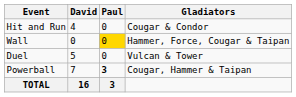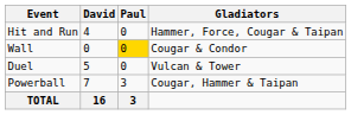Hit and Run | Gladiators: Cougar & Condor -> Hammer, Force, Cougar & Taipan
Wall | Gladiators: Hammer, Force, Cougar & Taipan -> Cougar & Condor
Powerball | Paul: bold -> normal
